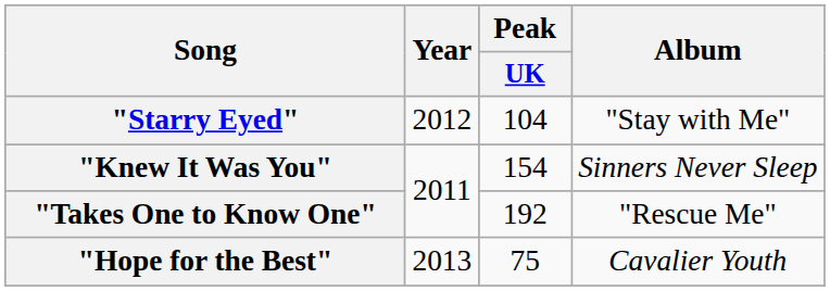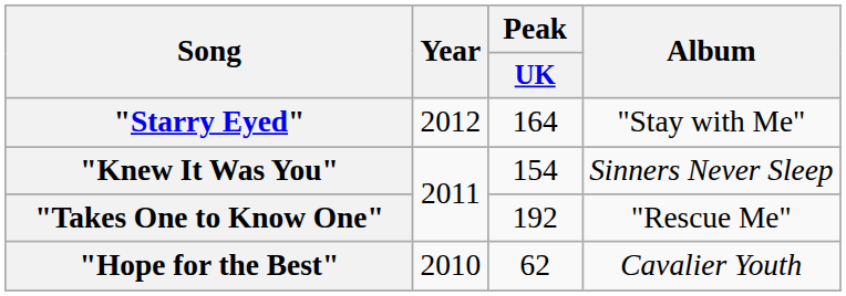"Starry Eyed" | Peak / UK: 104 -> 164
"Hope for the Best" | Year: 2013 -> 2010
"Hope for the Best" | Peak / UK: 75 -> 62
